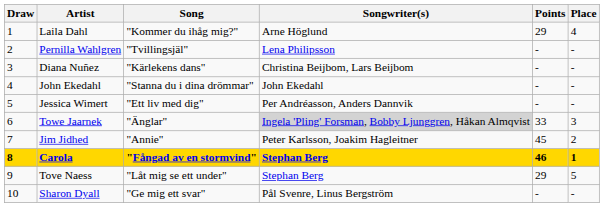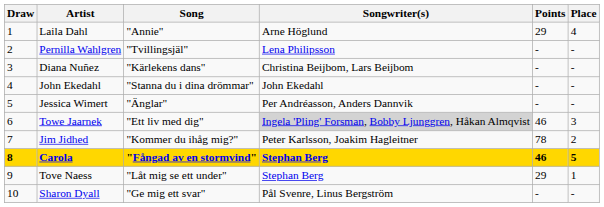Laila Dahl | Song: "Kommer du ihåg mig?" -> "Annie"
Jessica Wimert | Song: "Ett liv med dig" -> "Änglar"
Towe Jaarnek | Song: "Änglar" -> "Ett liv med dig"
Towe Jaarnek | Points: 33 -> 46
Jim Jidhed | Song: "Annie" -> "Kommer du ihåg mig?"
Jim Jidhed | Points: 45 -> 78
Carola | Place: 1 -> 5
Tove Naess | Place: 5 -> 1
